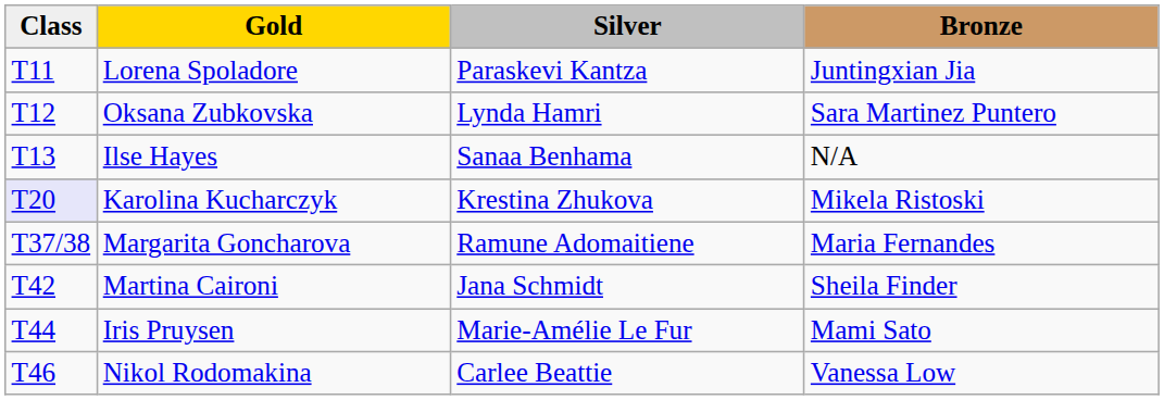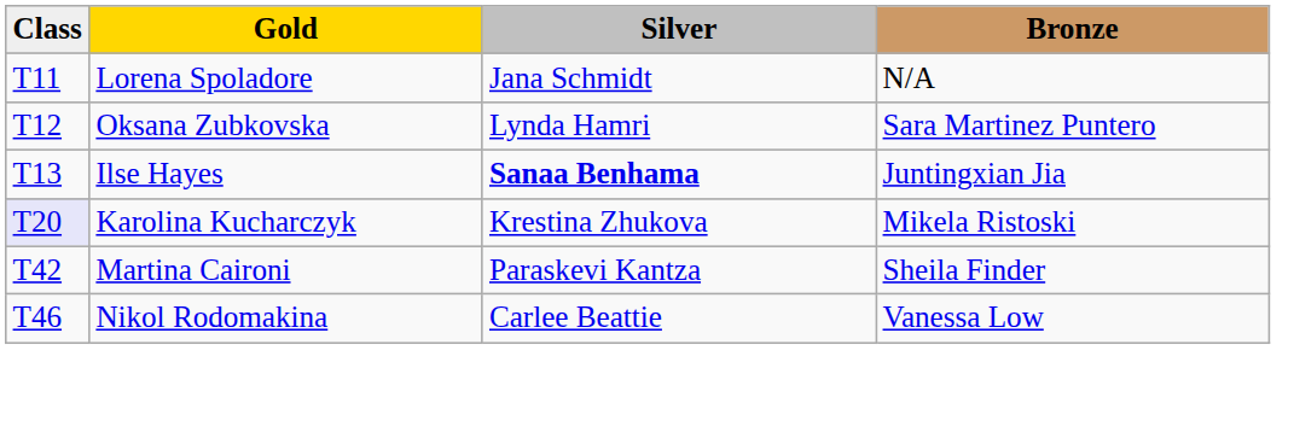Lorena Spoladore | Silver: Paraskevi Kantza -> Jana Schmidt
Lorena Spoladore | Bronze: Juntingxian Jia -> N/A
Ilse Hayes | Silver: normal -> bold
Ilse Hayes | Bronze: N/A -> Juntingxian Jia
- row: T37/38 | Margarita Goncharova | Ramune Adomaitiene | Maria Fernandes
Martina Caironi | Silver: Jana Schmidt -> Paraskevi Kantza
- row: T44 | Iris Pruysen | Marie-Amélie Le Fur | Mami Sato
